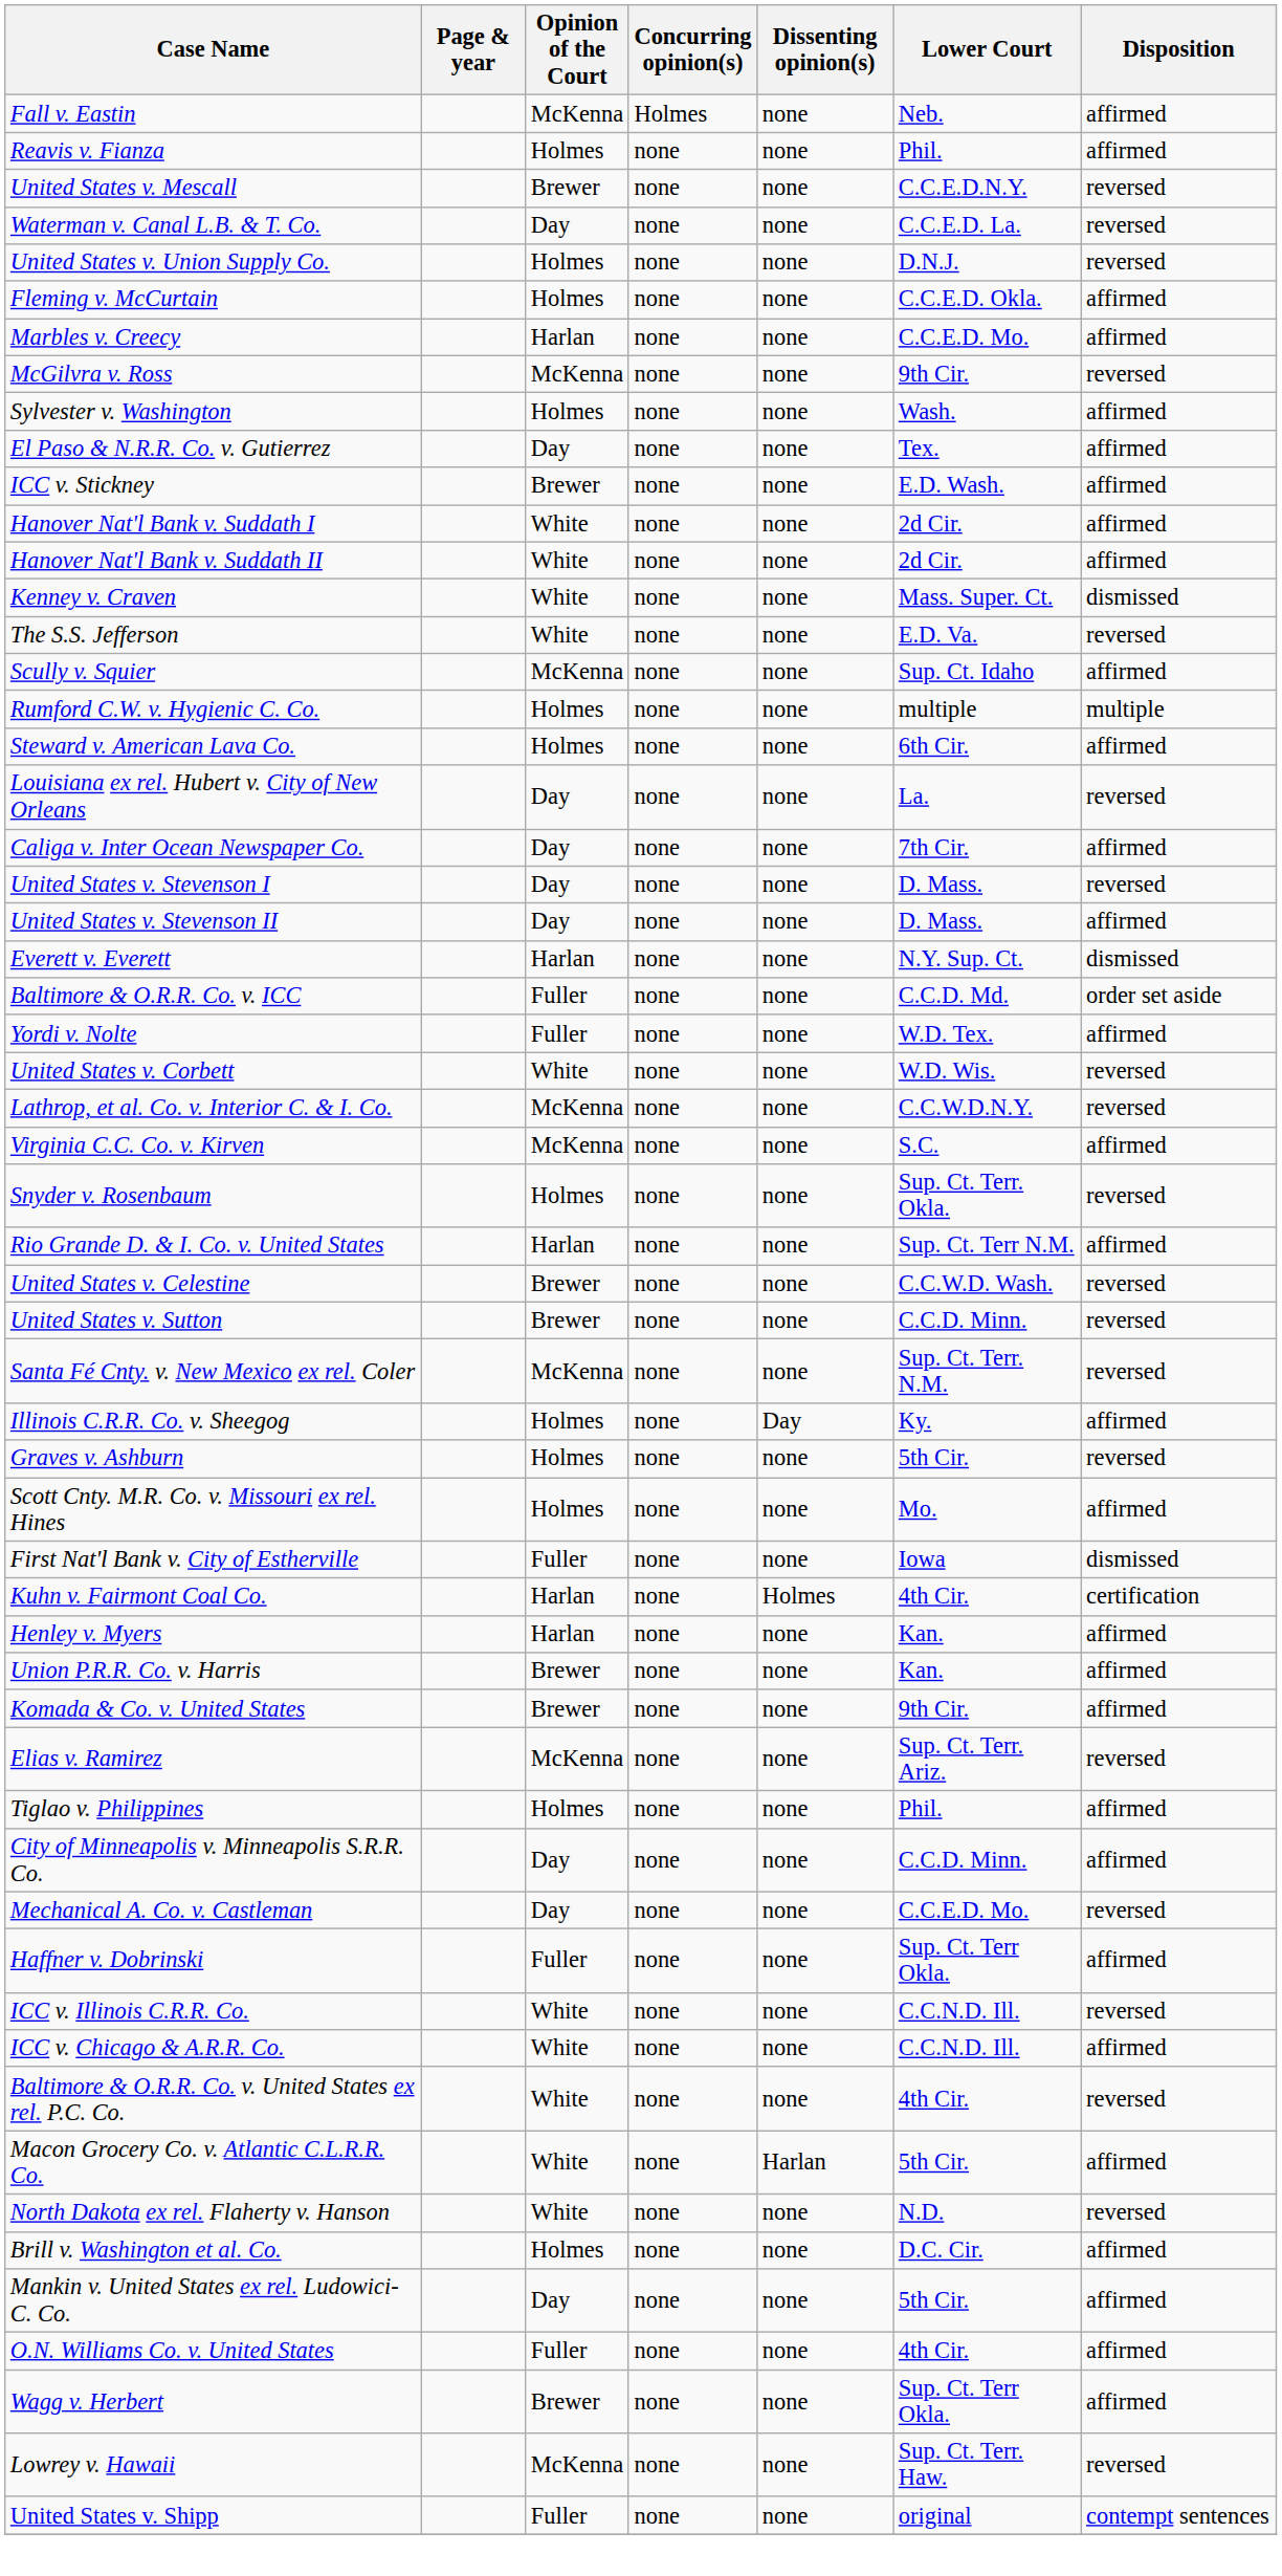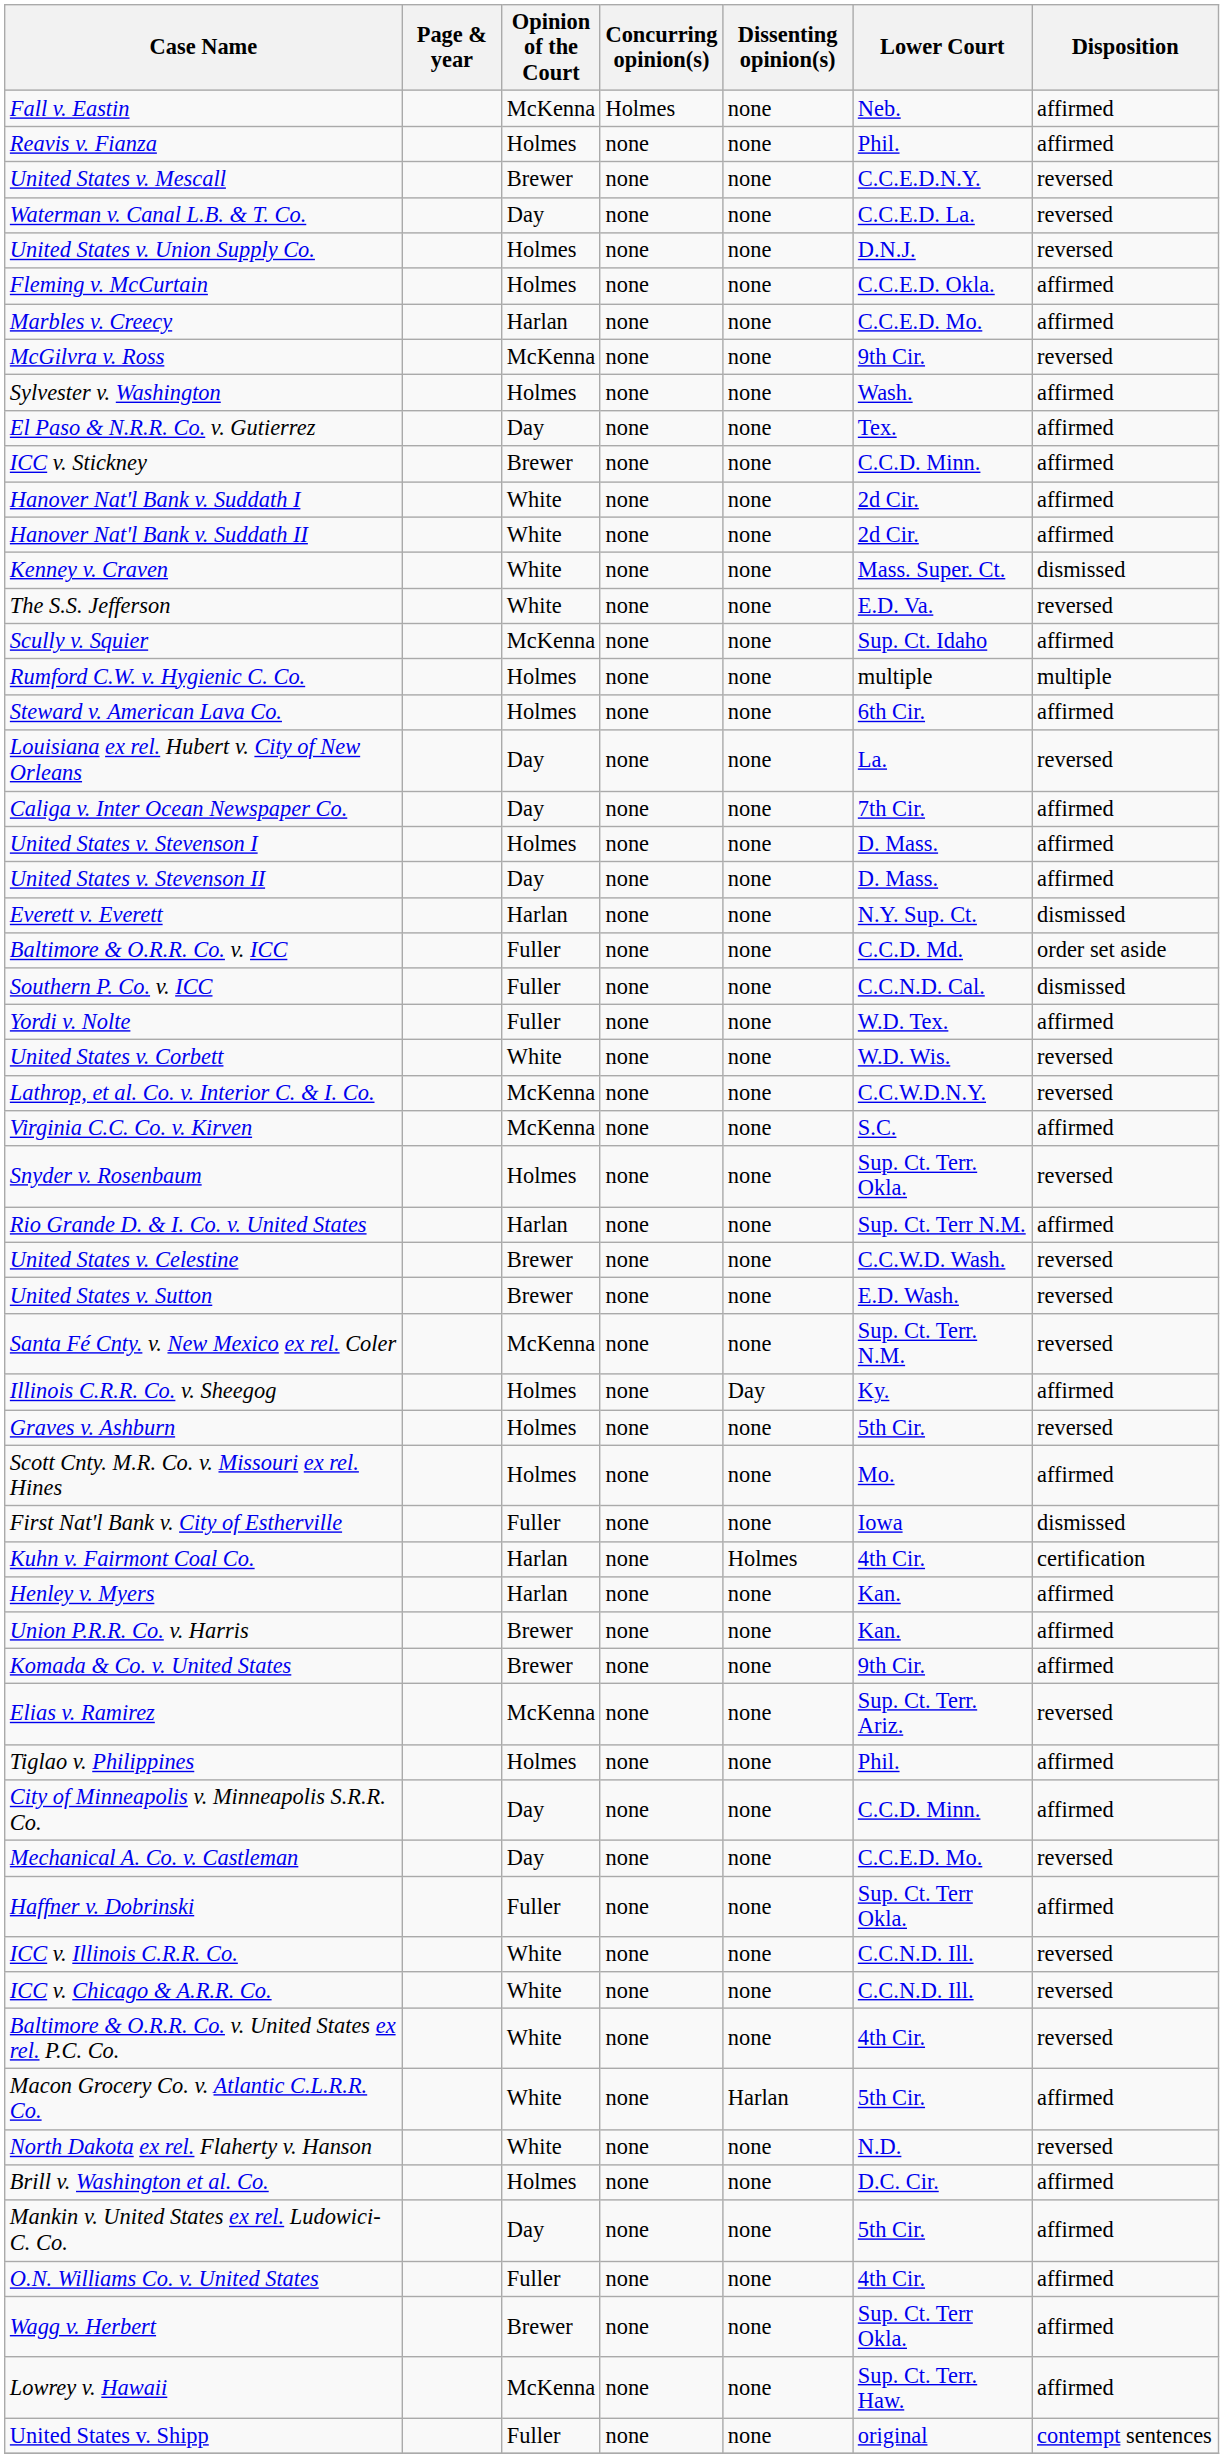ICC v. Stickney | Lower Court: E.D. Wash. -> C.C.D. Minn.
United States v. Stevenson I | Opinion of the Court: Day -> Holmes
United States v. Stevenson I | Disposition: reversed -> affirmed
+ row: Southern P. Co. v. ICC | Fuller | none | none | C.C.N.D. Cal. | dismissed
United States v. Sutton | Lower Court: C.C.D. Minn. -> E.D. Wash.
ICC v. Chicago & A.R.R. Co. | Disposition: affirmed -> reversed
Lowrey v. Hawaii | Disposition: reversed -> affirmed
